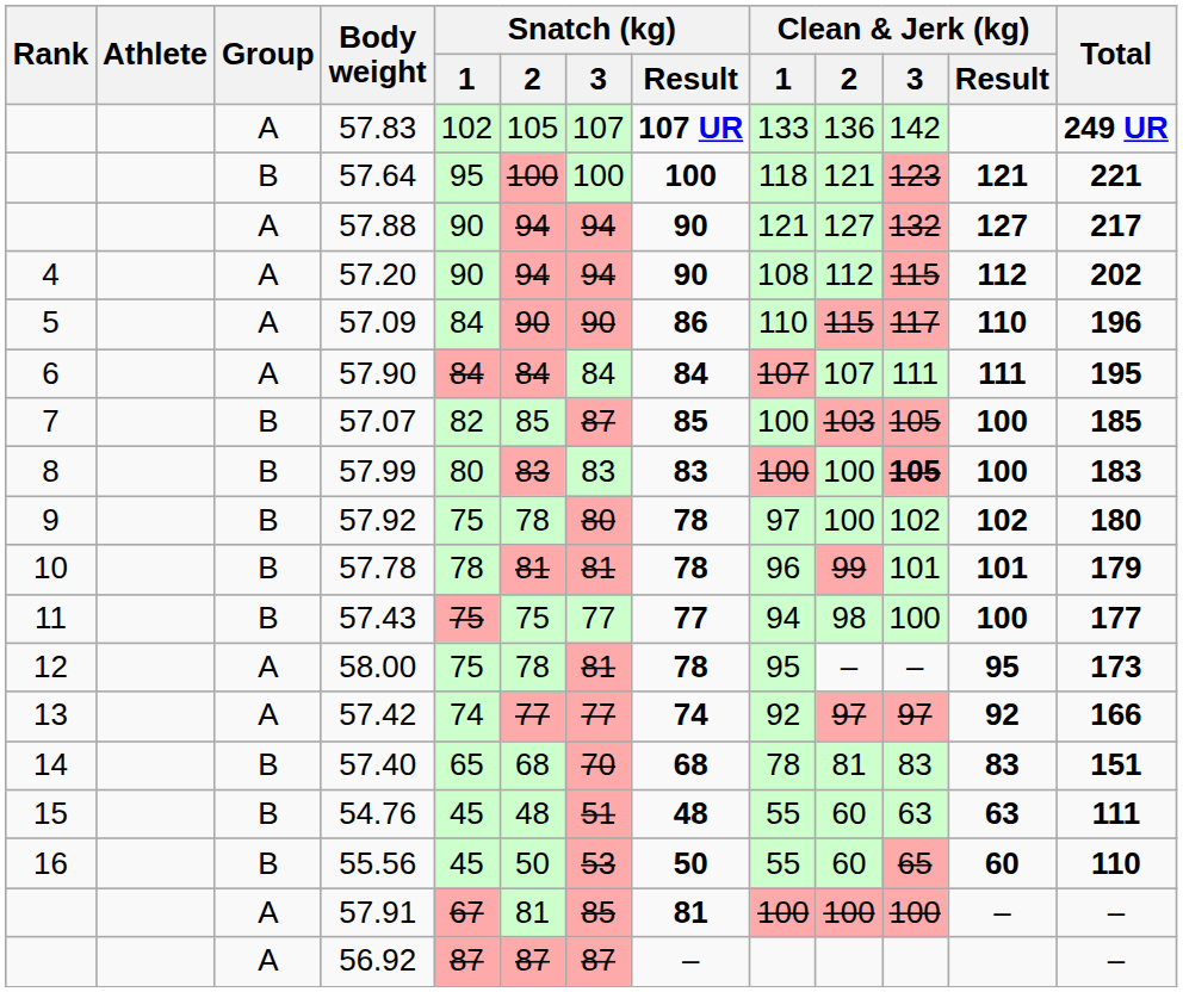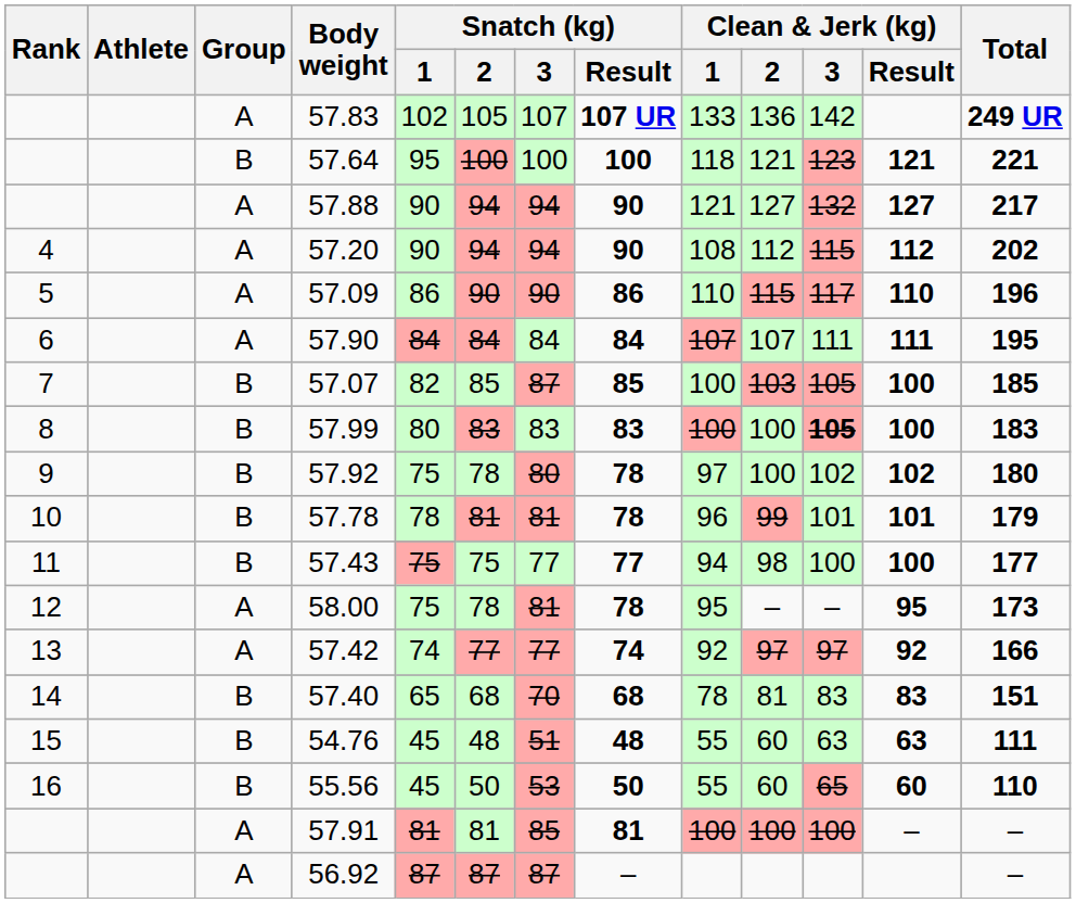57.09 | Snatch (kg) / 1: 84 -> 86
57.91 | Snatch (kg) / 1: 67 -> 81
